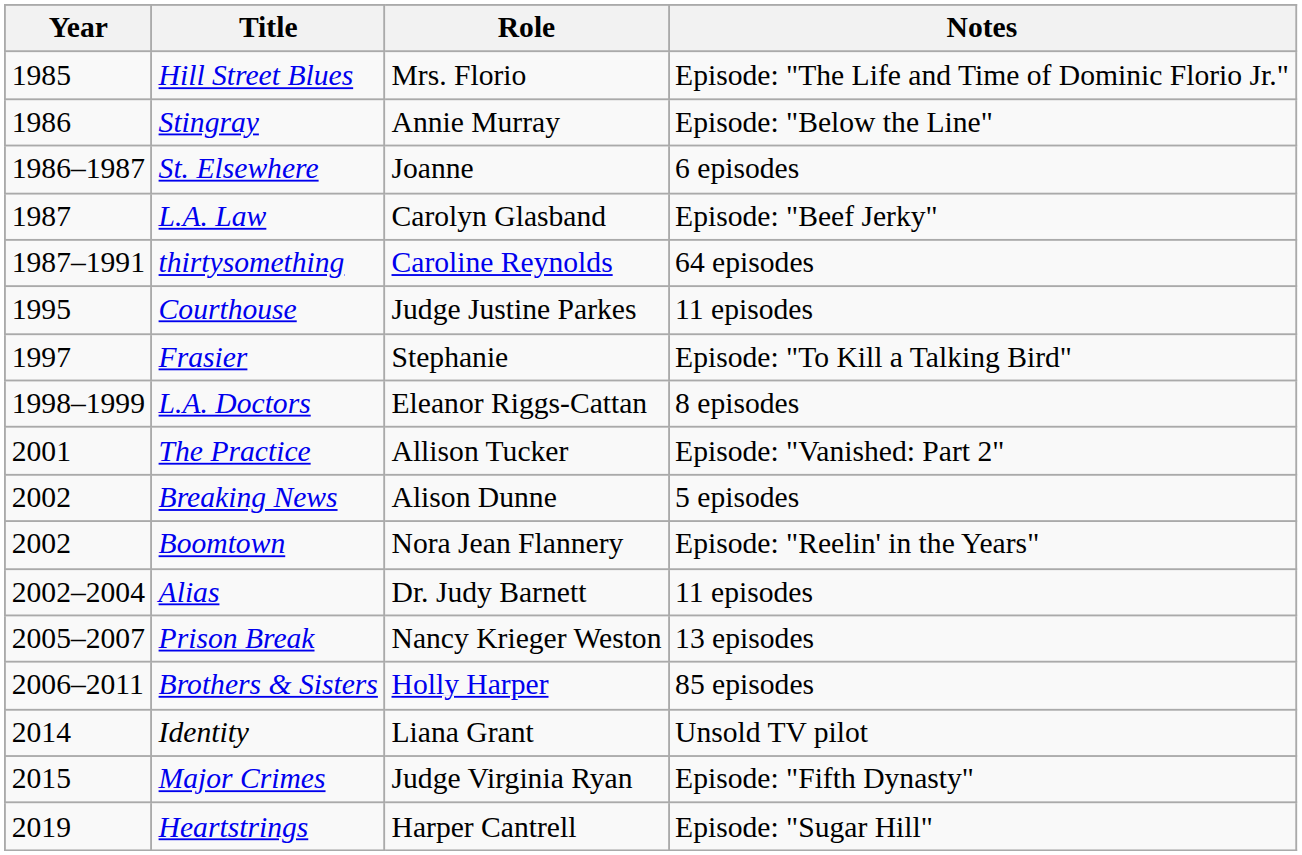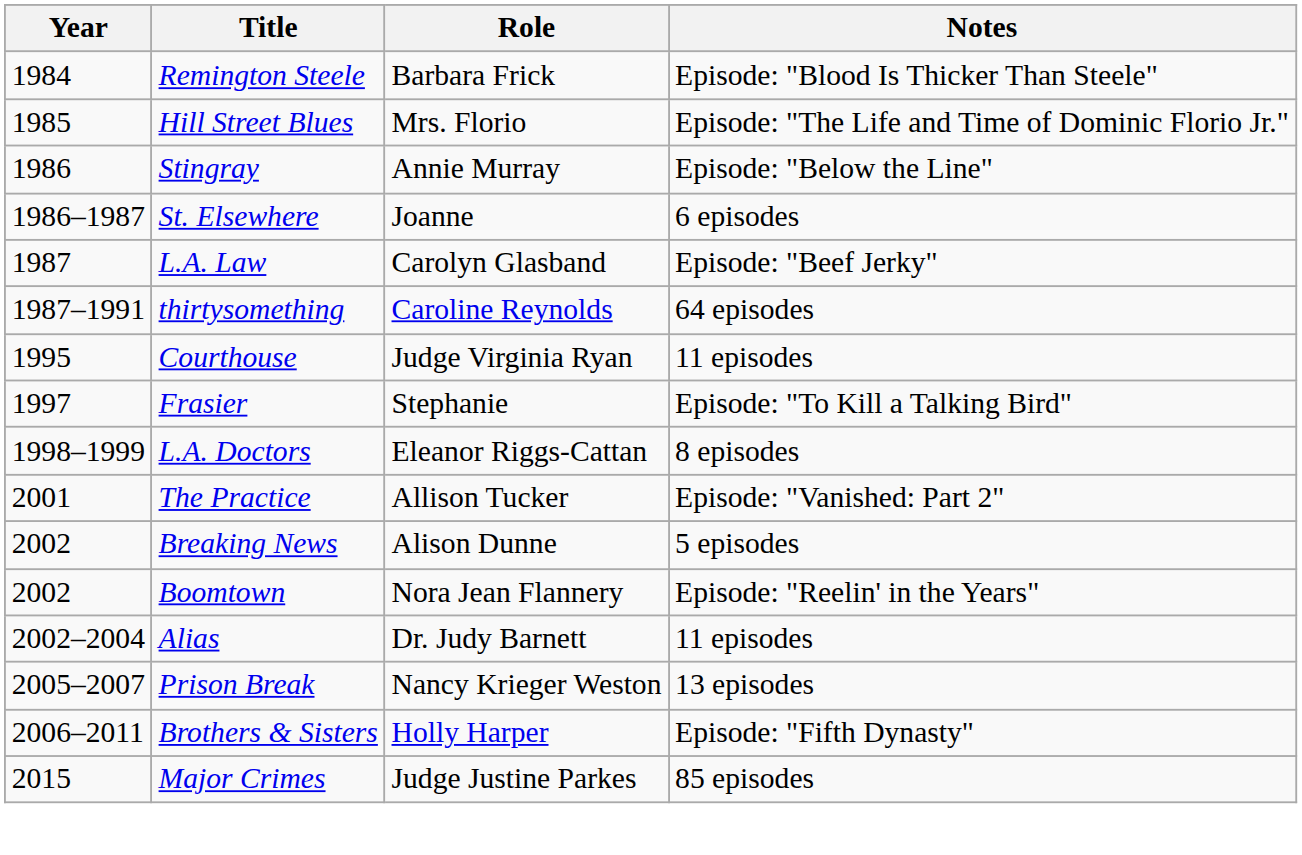+ row: 1984 | Remington Steele | Barbara Frick | Episode: "Blood Is Thicker Than Steele"
Courthouse | Role: Judge Justine Parkes -> Judge Virginia Ryan
Brothers & Sisters | Notes: 85 episodes -> Episode: "Fifth Dynasty"
- row: 2014 | Identity | Liana Grant | Unsold TV pilot
Major Crimes | Role: Judge Virginia Ryan -> Judge Justine Parkes
Major Crimes | Notes: Episode: "Fifth Dynasty" -> 85 episodes
- row: 2019 | Heartstrings | Harper Cantrell | Episode: "Sugar Hill"
